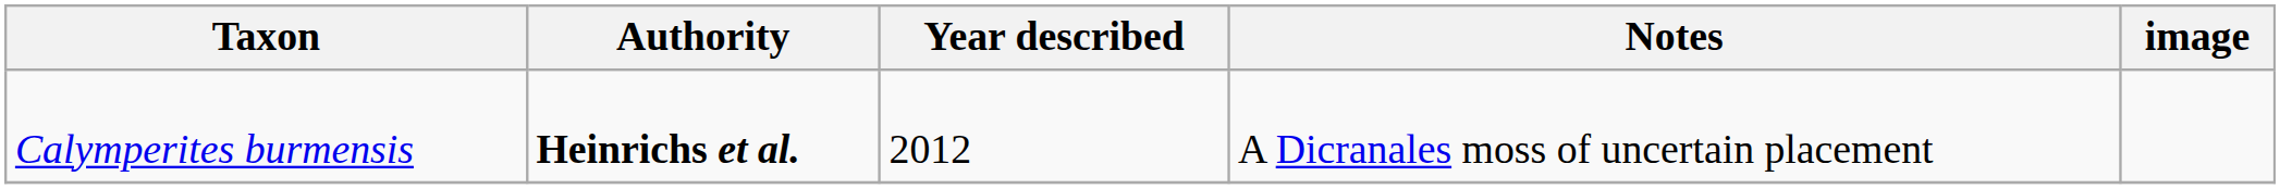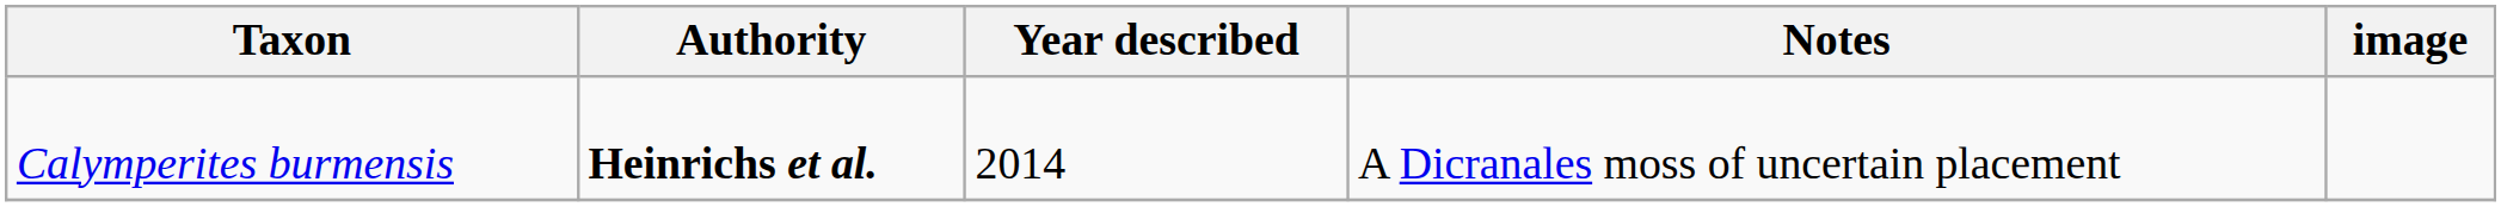Calymperites burmensis | Year described: 2012 -> 2014
